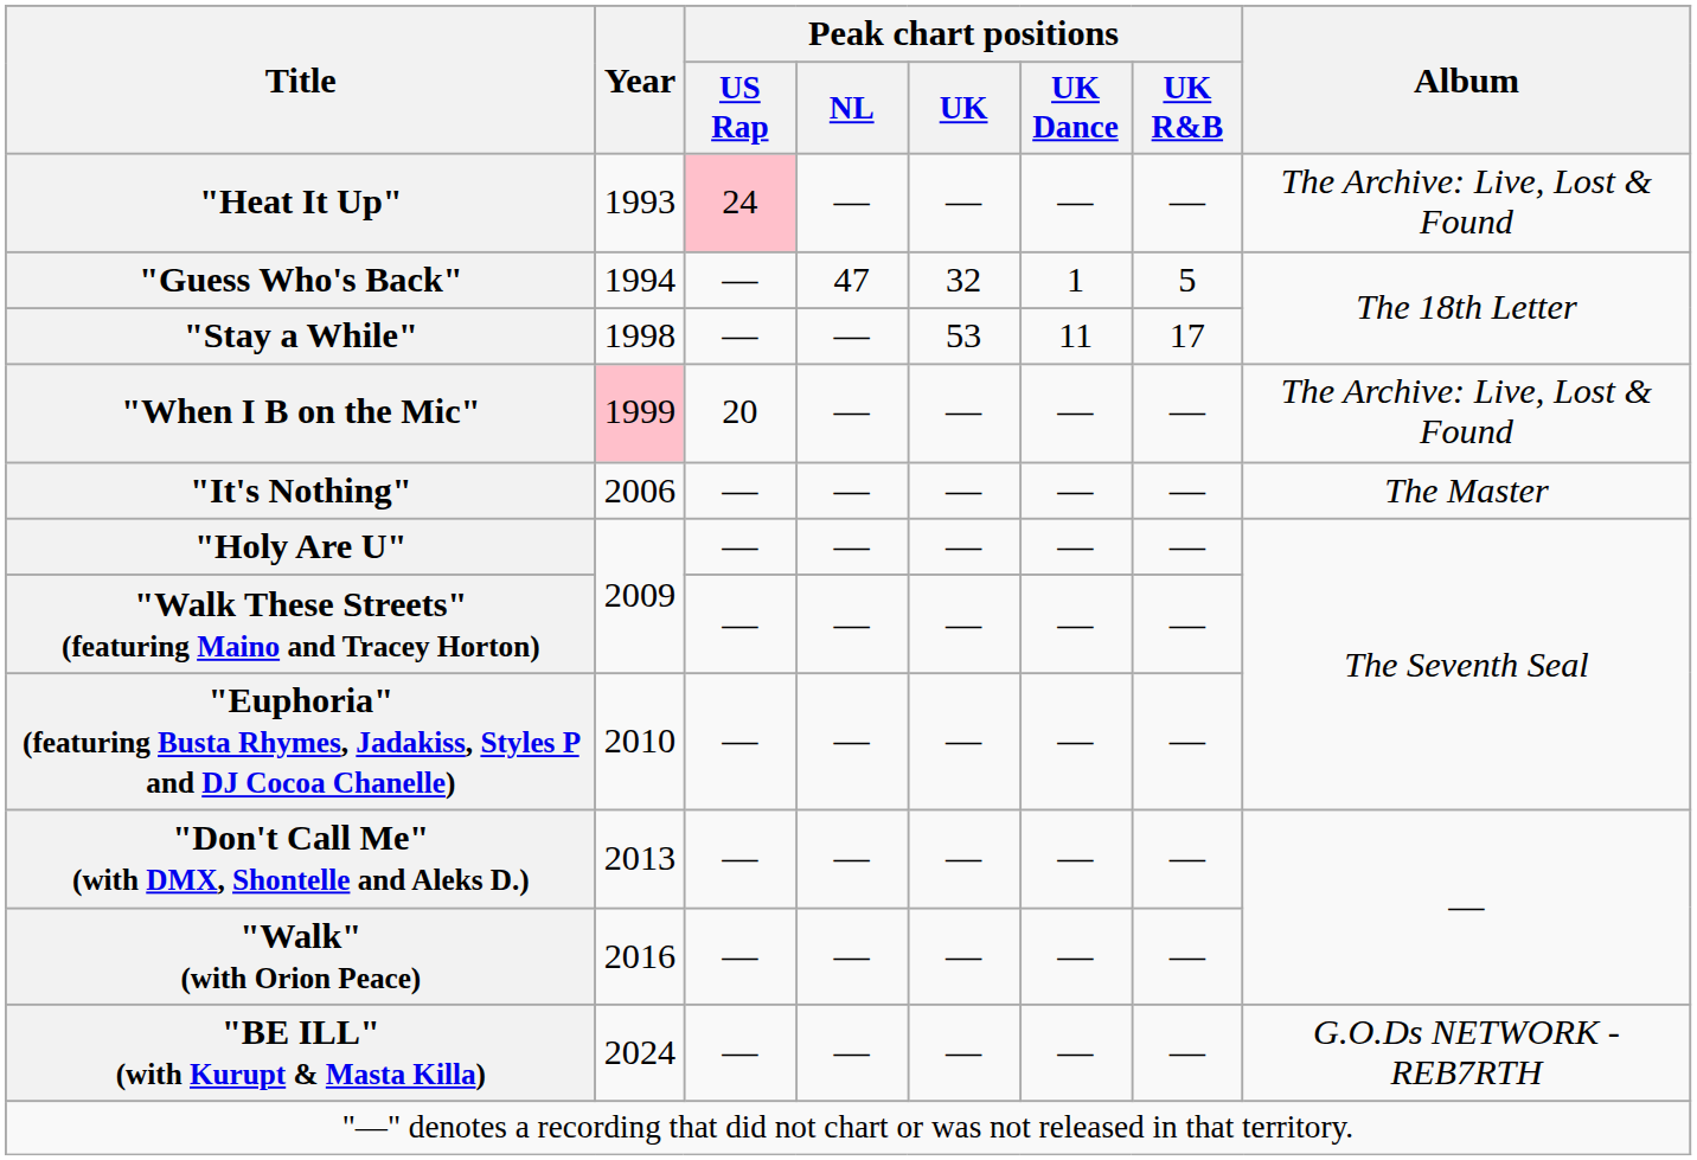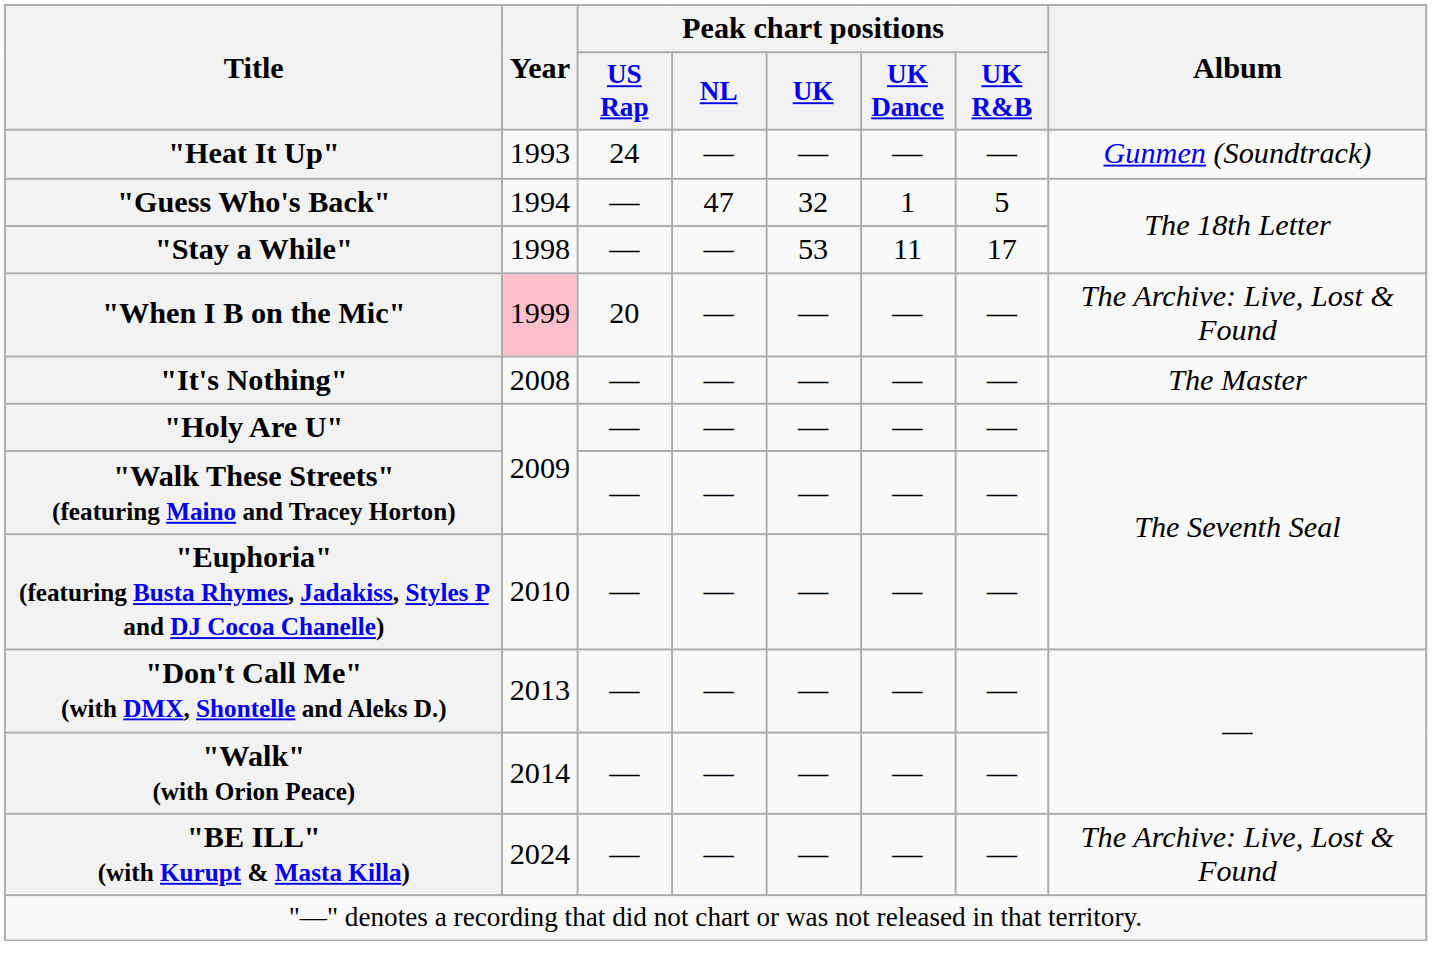"Heat It Up" | Peak chart positions / US Rap: pink background -> no background
"Heat It Up" | Album: The Archive: Live, Lost & Found -> Gunmen (Soundtrack)
"It's Nothing" | Year: 2006 -> 2008
"Walk" (with Orion Peace) | Year: 2016 -> 2014
"BE ILL" (with Kurupt & Masta Killa) | Album: G.O.Ds NETWORK - REB7RTH -> The Archive: Live, Lost & Found
